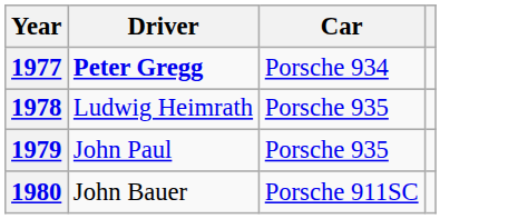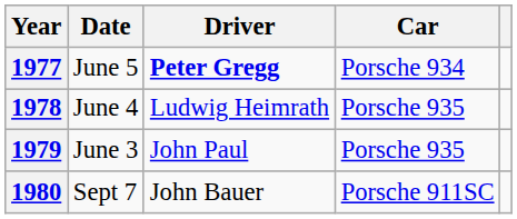+ column: Date | June 5 | June 4 | June 3 | Sept 7
